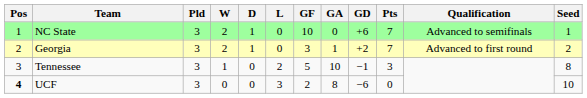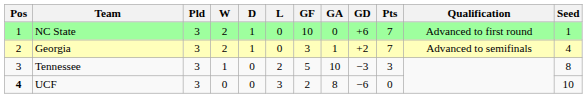NC State | Qualification: Advanced to semifinals -> Advanced to first round
Georgia | Qualification: Advanced to first round -> Advanced to semifinals
Georgia | Seed: 2 -> 4
Tennessee | GD: −1 -> −3
